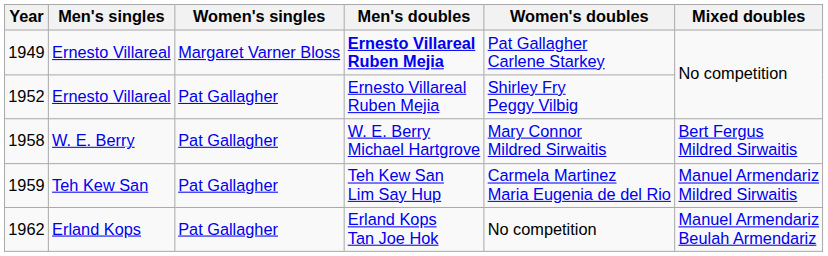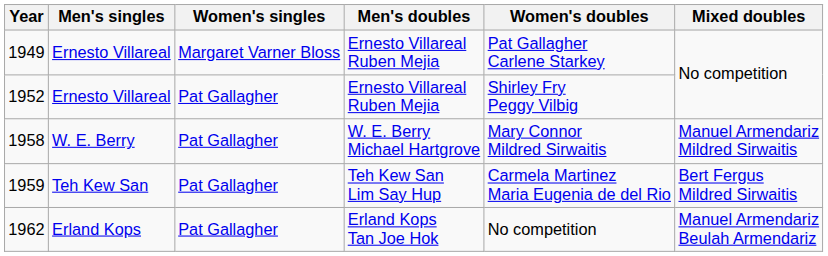1949 | Men's doubles: bold -> normal
1958 | Mixed doubles: Bert Fergus Mildred Sirwaitis -> Manuel Armendariz Mildred Sirwaitis
1959 | Mixed doubles: Manuel Armendariz Mildred Sirwaitis -> Bert Fergus Mildred Sirwaitis
